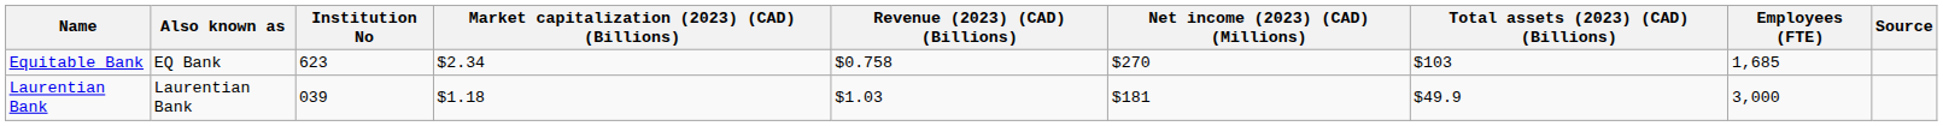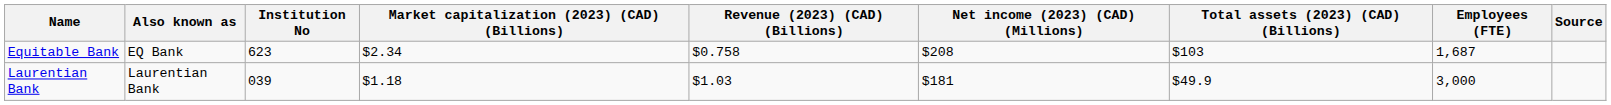Equitable Bank | Net income (2023) (CAD) (Millions): $270 -> $208
Equitable Bank | Employees (FTE): 1,685 -> 1,687
